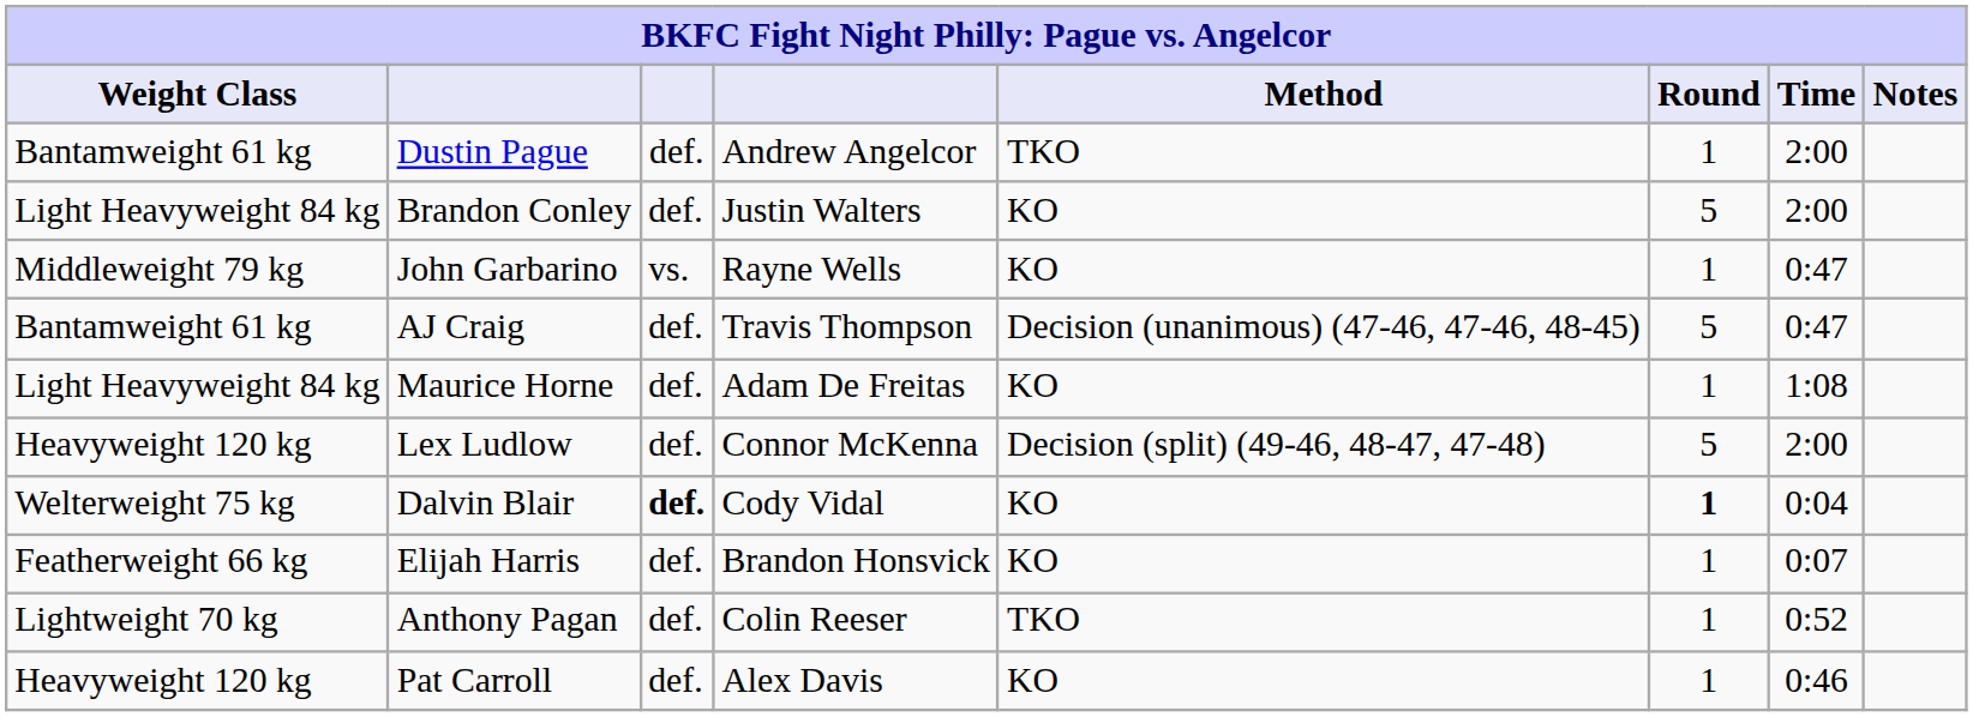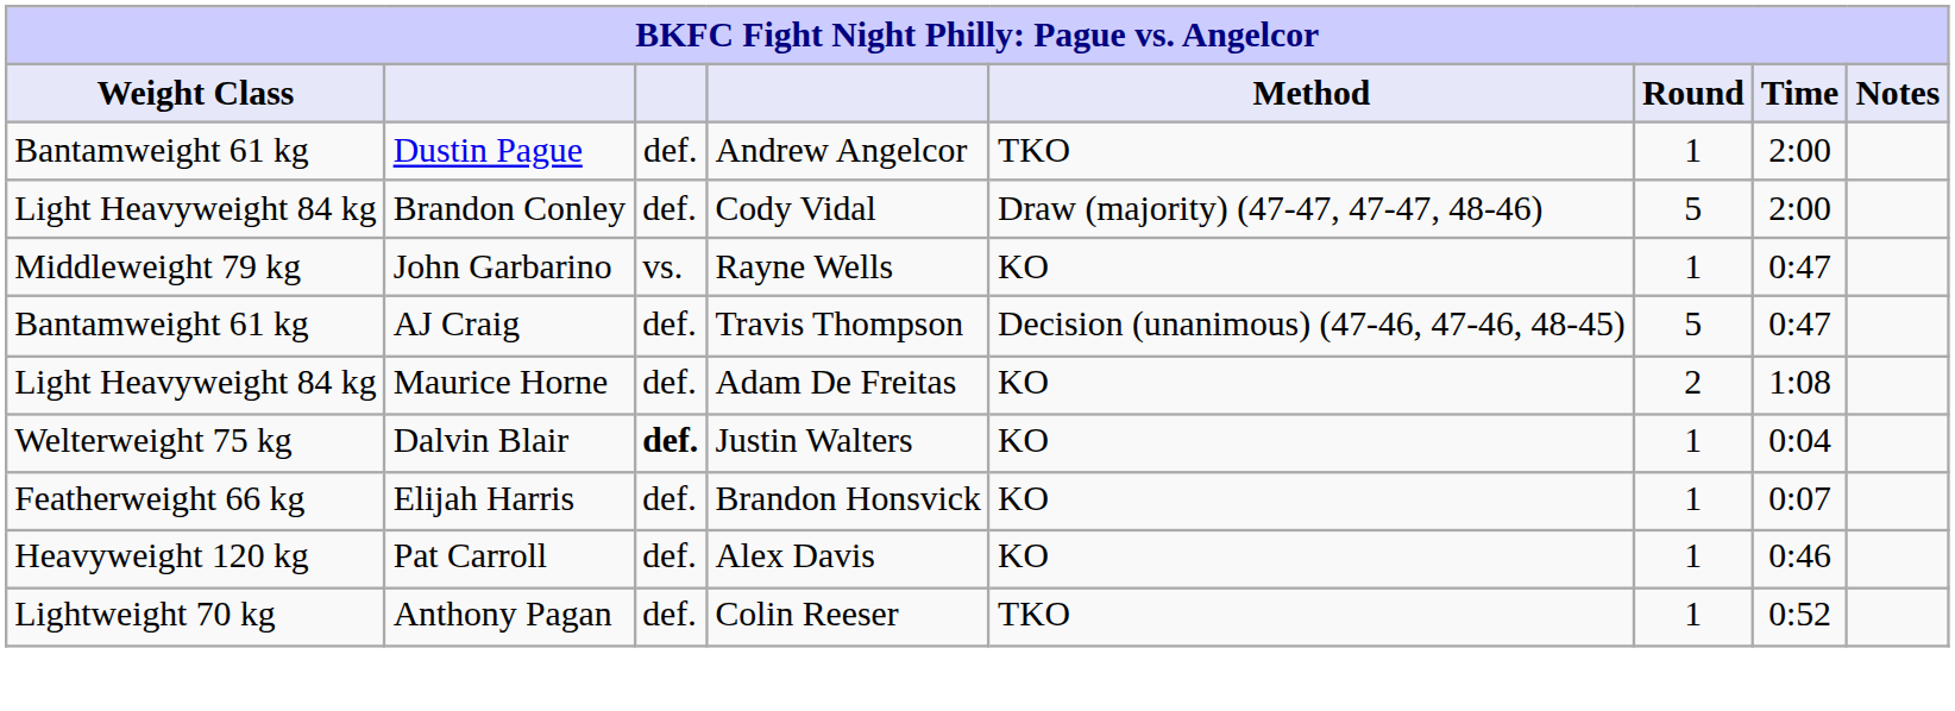Brandon Conley | column 4: Justin Walters -> Cody Vidal
Brandon Conley | Method: KO -> Draw (majority) (47-47, 47-47, 48-46)
Maurice Horne | Round: 1 -> 2
- row: Heavyweight 120 kg | Lex Ludlow | def. | Connor McKenna | Decision (split) (49-46, 48-47, 47-48) | 5 | 2:00
Dalvin Blair | column 4: Cody Vidal -> Justin Walters
Dalvin Blair | Round: bold -> normal
rows swapped: Pat Carroll <-> Anthony Pagan
